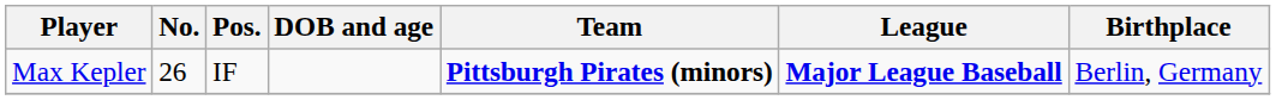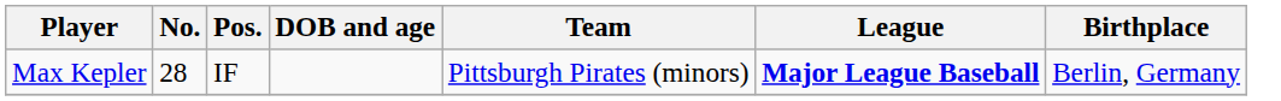Max Kepler | No.: 26 -> 28
Max Kepler | Team: bold -> normal
